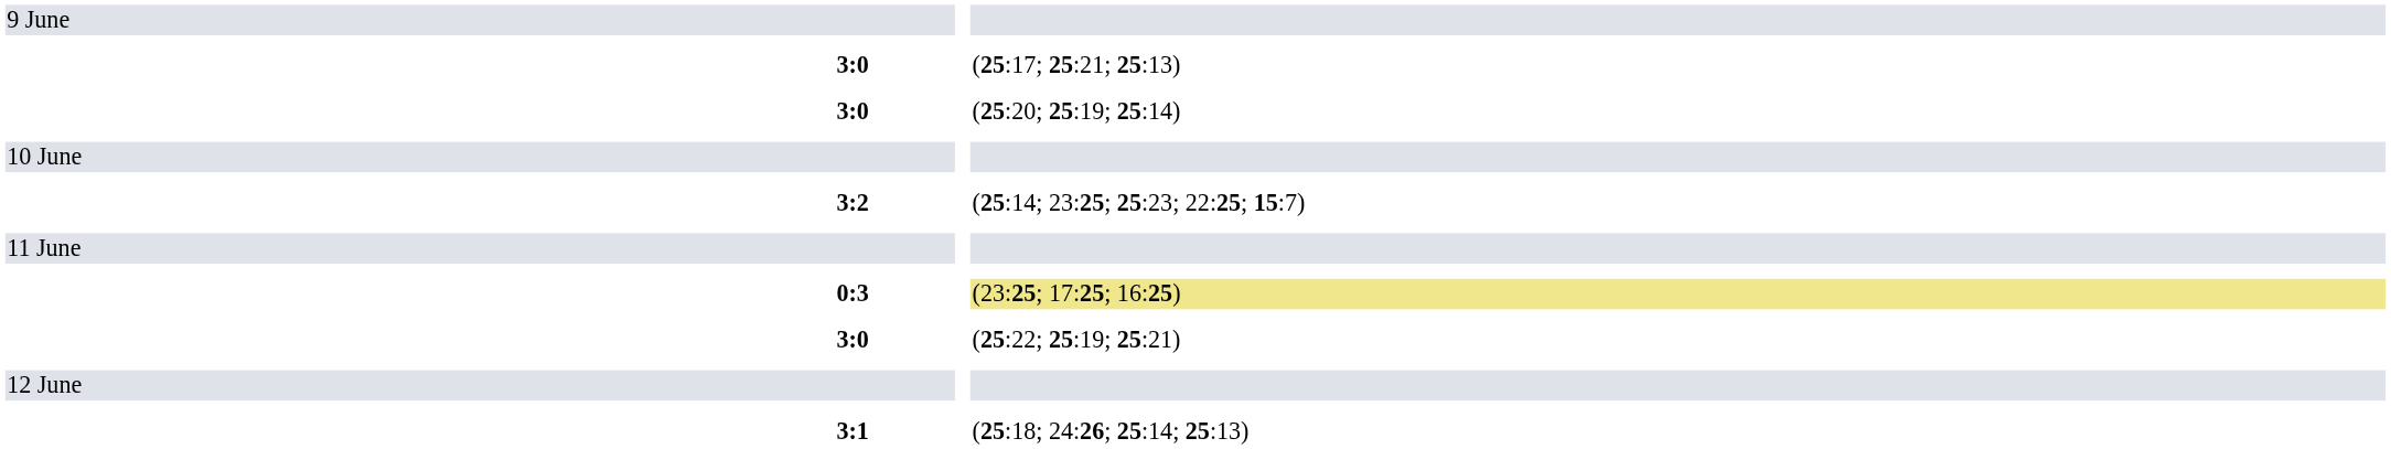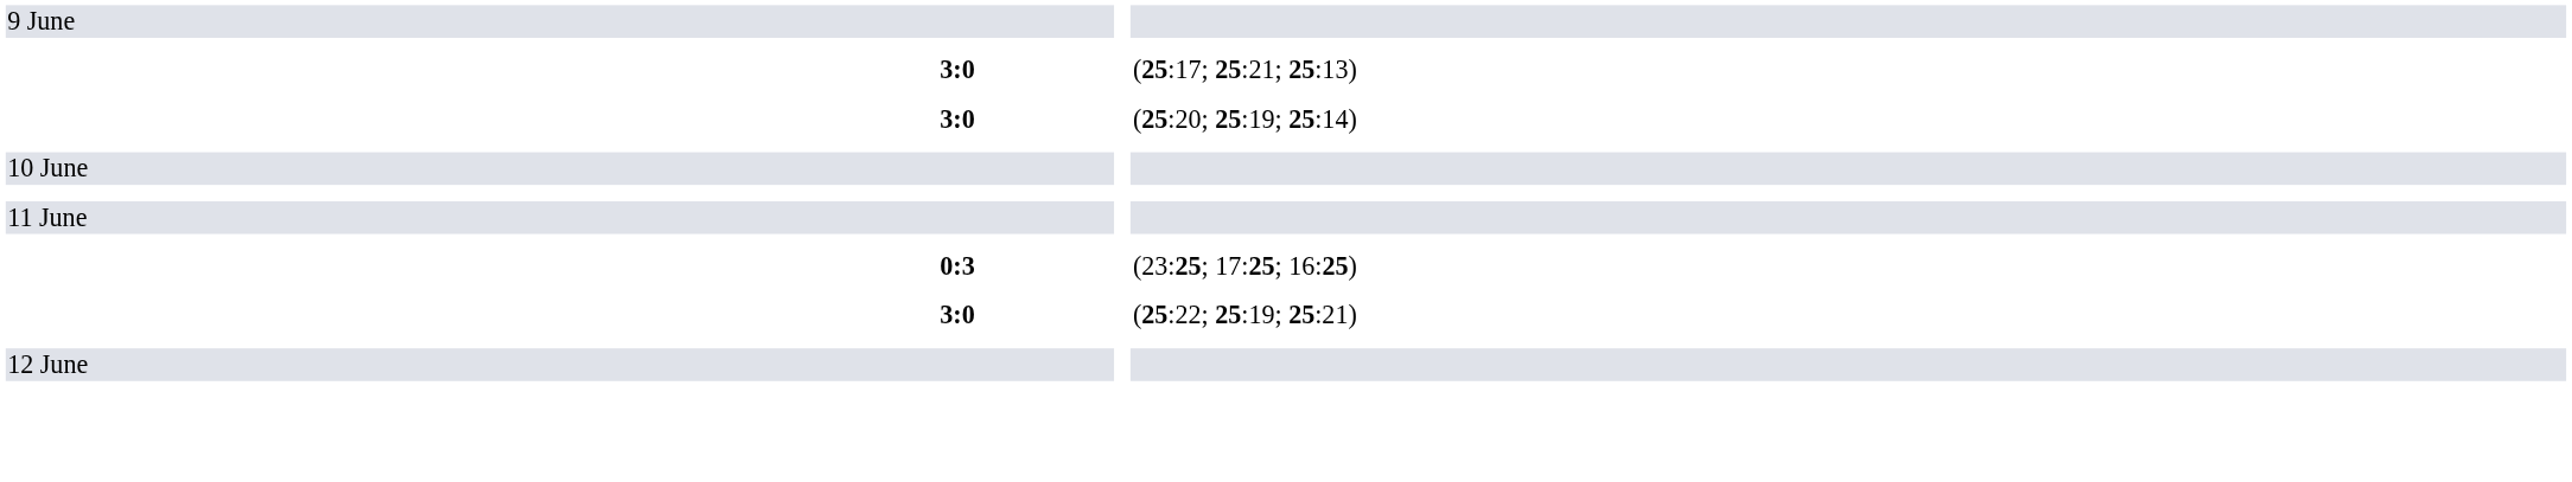- row: 3:2 | (25:14; 23:25; 25:23; 22:25; 15:7)
0:3 | column 5: khaki background -> no background
- row: 3:1 | (25:18; 24:26; 25:14; 25:13)
